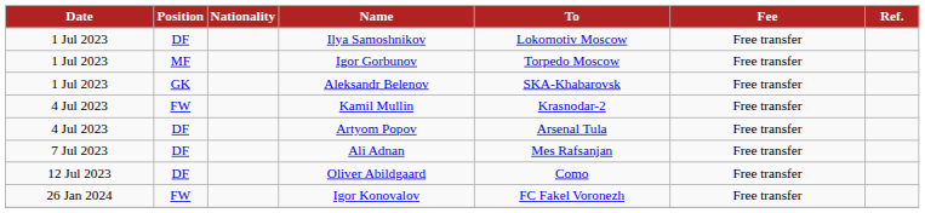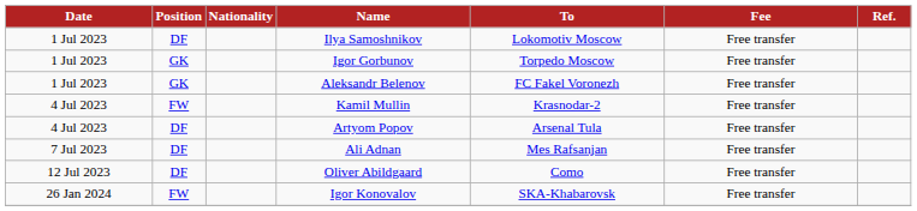Igor Gorbunov | Position: MF -> GK
Aleksandr Belenov | To: SKA-Khabarovsk -> FC Fakel Voronezh
Igor Konovalov | To: FC Fakel Voronezh -> SKA-Khabarovsk
